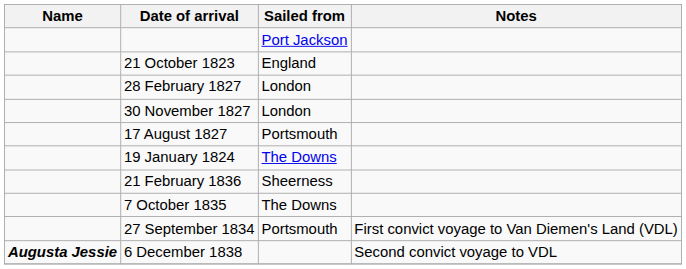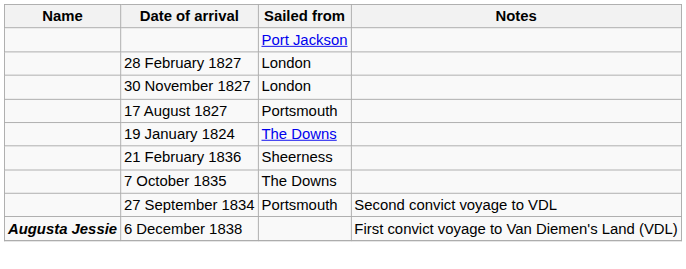- row: 21 October 1823 | England
27 September 1834 | Notes: First convict voyage to Van Diemen's Land (VDL) -> Second convict voyage to VDL
6 December 1838 | Notes: Second convict voyage to VDL -> First convict voyage to Van Diemen's Land (VDL)
